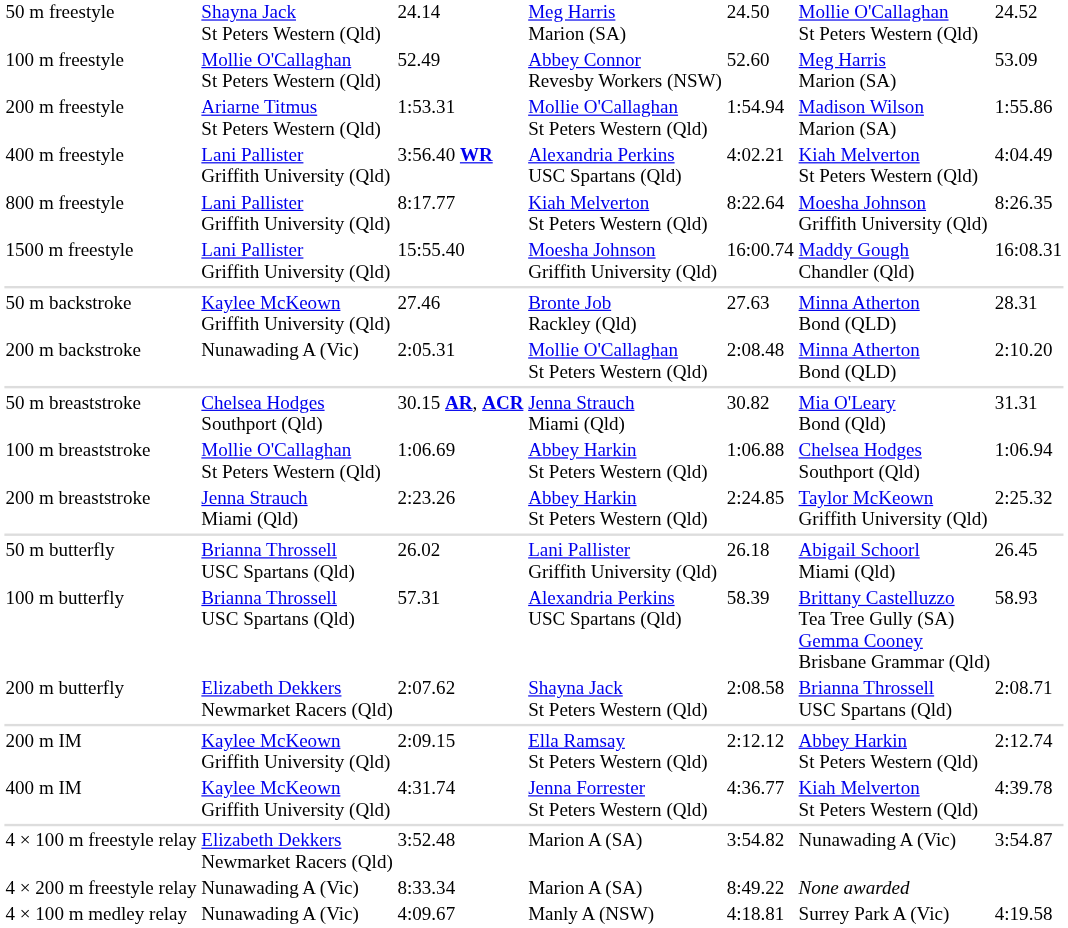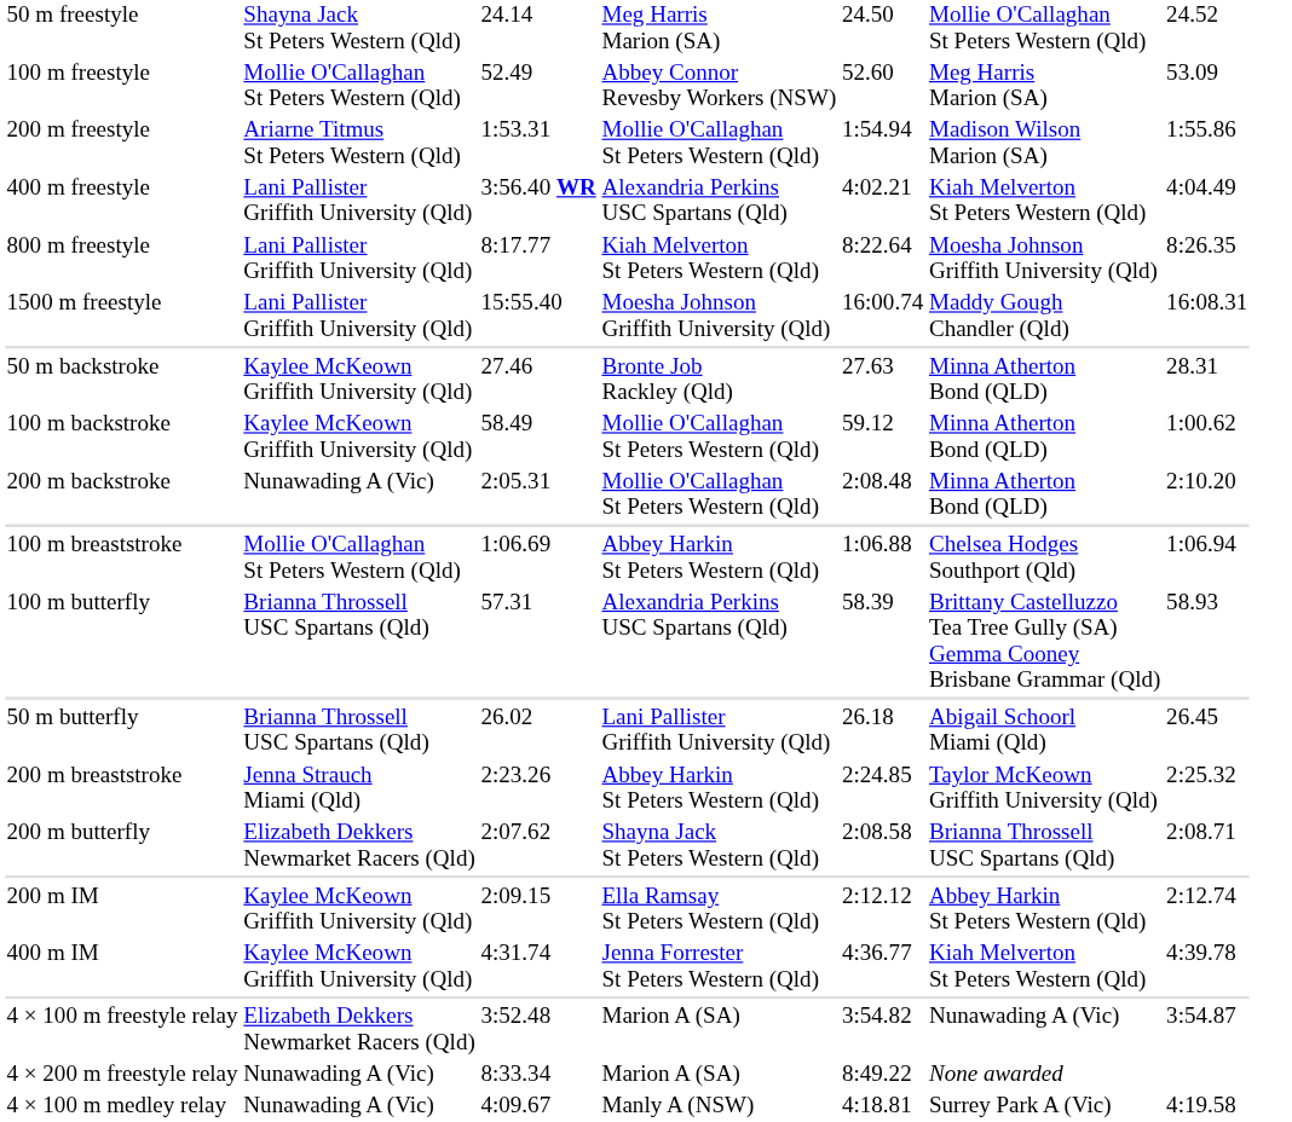+ row: 100 m backstroke | Kaylee McKeown Griffith University (Qld) | 58.49 | Mollie O'Callaghan St Peters Western (Qld) | 59.12 | Minna Atherton Bond (QLD) | 1:00.62
- row: 50 m breaststroke | Chelsea Hodges Southport (Qld) | 30.15 AR, ACR | Jenna Strauch Miami (Qld) | 30.82 | Mia O'Leary Bond (Qld) | 31.31
rows swapped: 200 m breaststroke <-> 100 m butterfly
